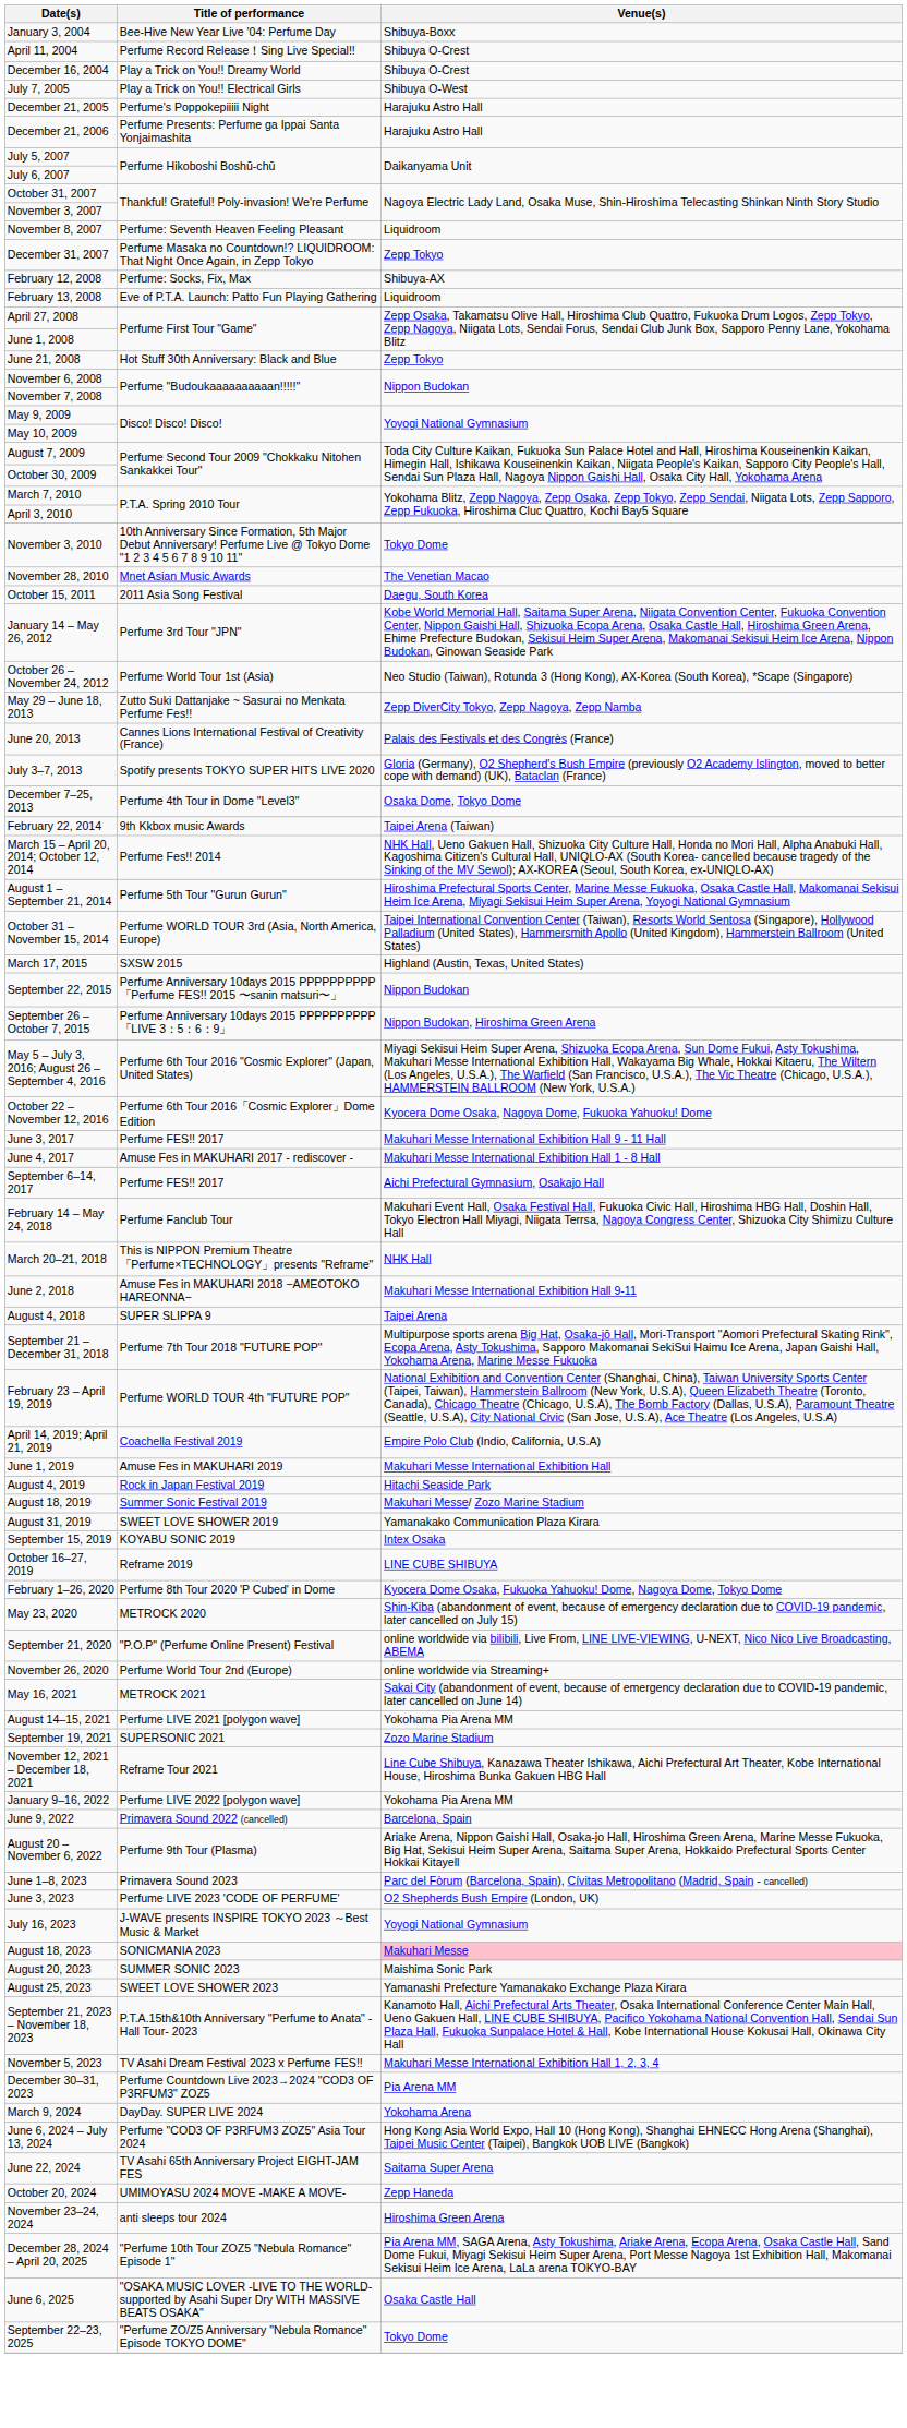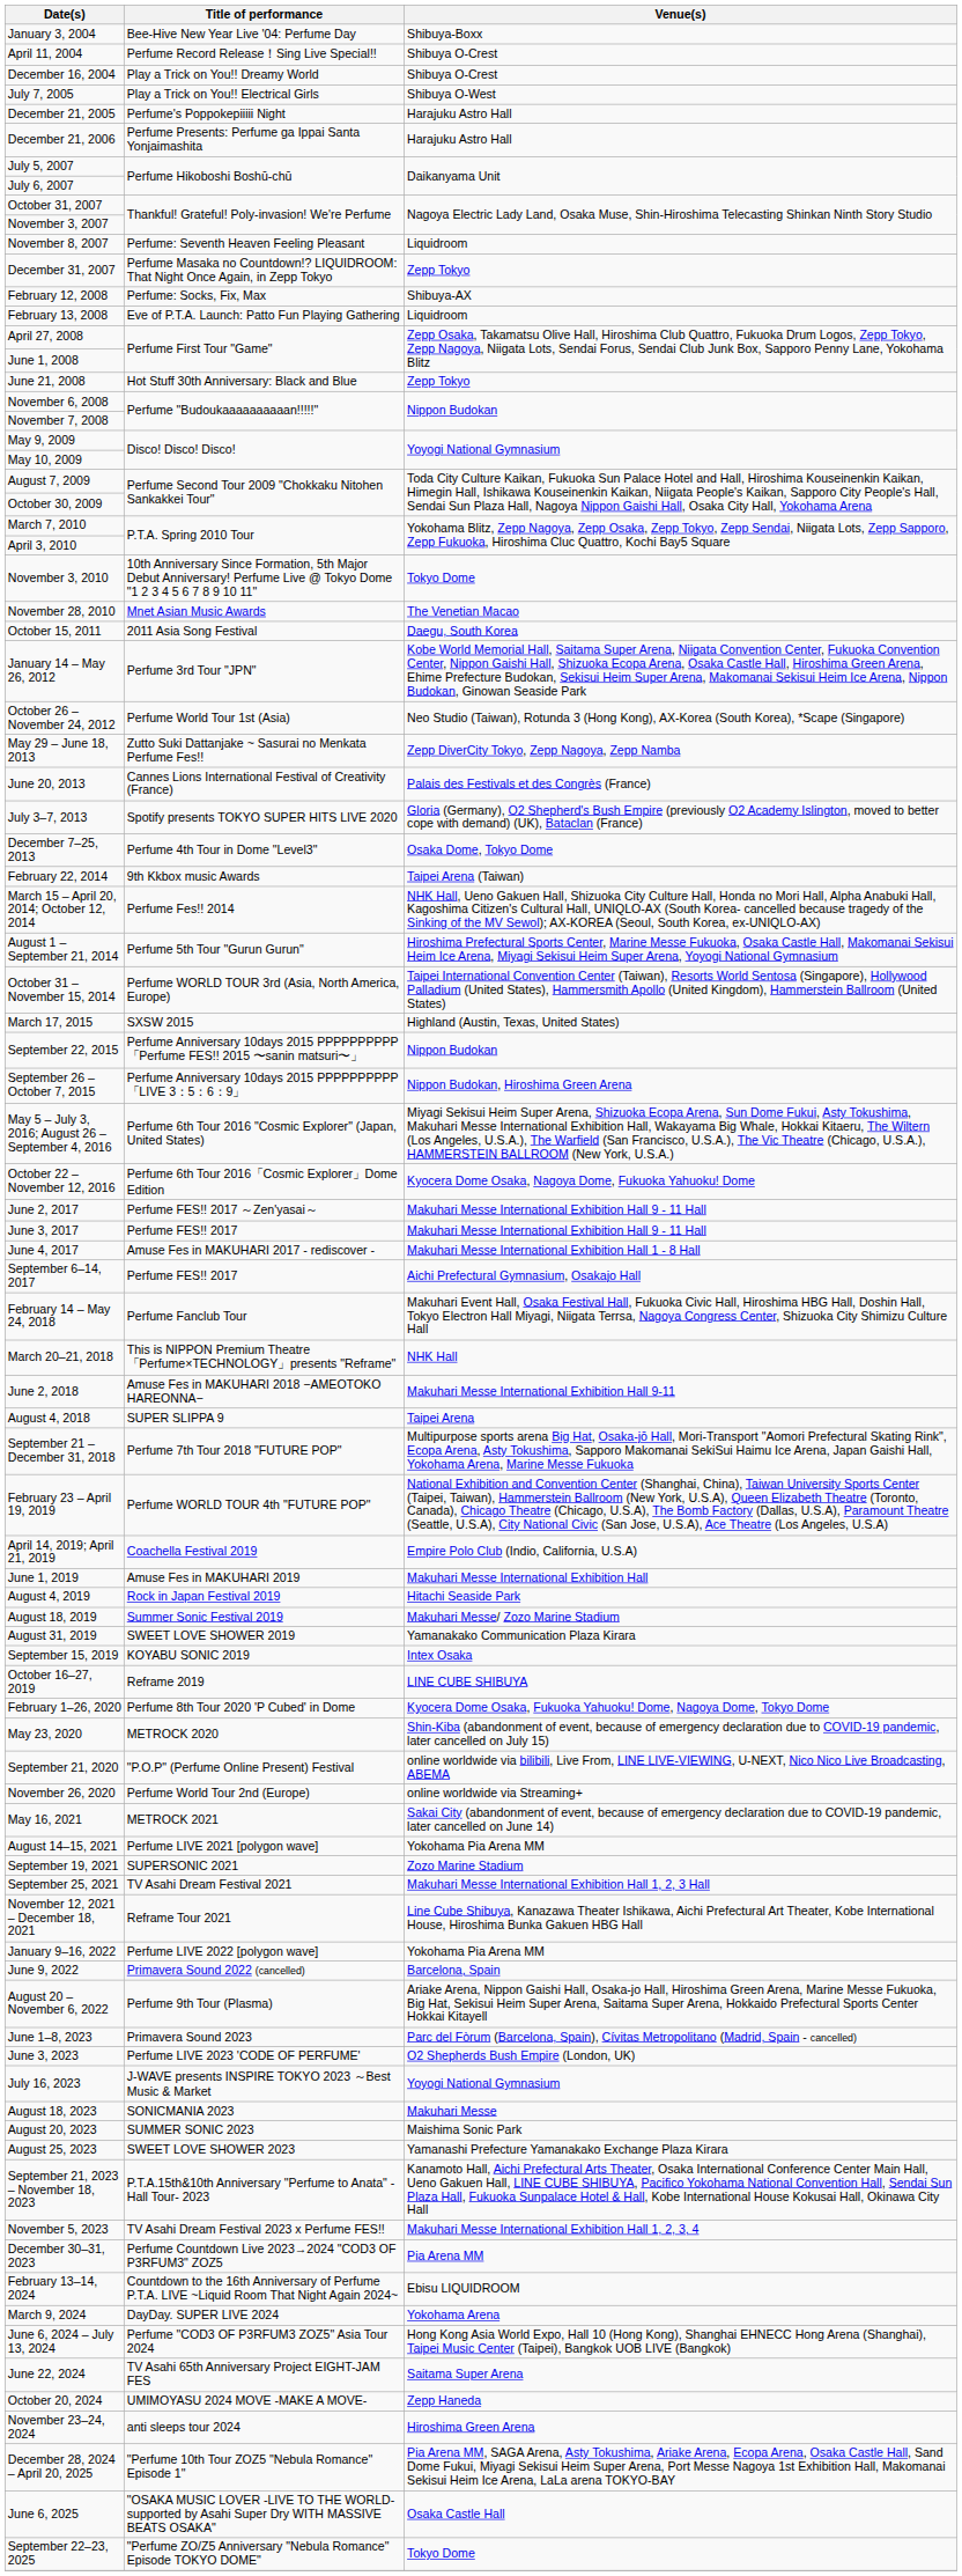+ row: June 2, 2017 | Perfume FES!! 2017 ～Zen'yasai～ | Makuhari Messe International Exhibition Hall 9 - 11 Hall
+ row: September 25, 2021 | TV Asahi Dream Festival 2021 | Makuhari Messe International Exhibition Hall 1, 2, 3 Hall
August 18, 2023 | Venue(s): pink background -> no background
+ row: February 13–14, 2024 | Countdown to the 16th Anniversary of Perfume P.T.A. LIVE ~Liquid Room That Night Again 2024~ | Ebisu LIQUIDROOM
